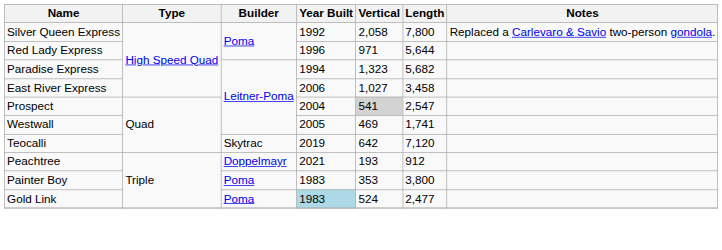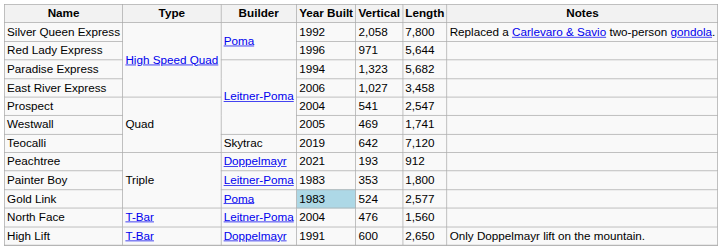Prospect | Vertical: lightgrey background -> no background
Painter Boy | Builder: Poma -> Leitner-Poma
Painter Boy | Length: 3,800 -> 1,800
Gold Link | Length: 2,477 -> 2,577
+ row: North Face | T-Bar | Leitner-Poma | 2004 | 476 | 1,560
+ row: High Lift | T-Bar | Doppelmayr | 1991 | 600 | 2,650 | Only Doppelmayr lift on the mountain.
